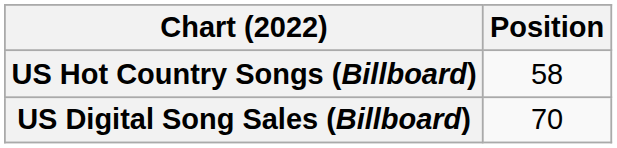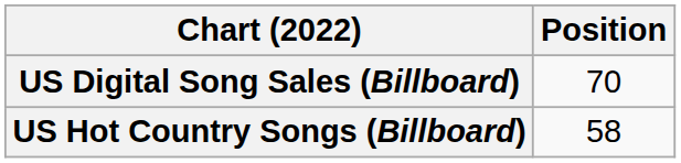rows swapped: US Digital Song Sales (Billboard) <-> US Hot Country Songs (Billboard)
